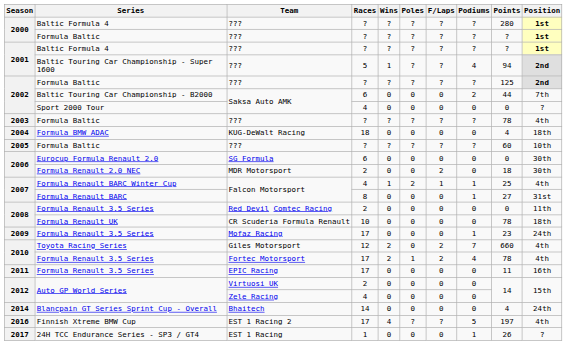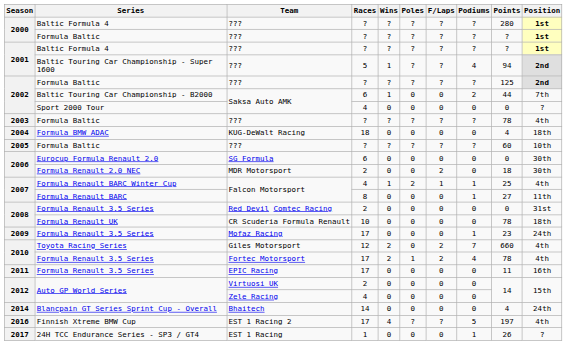Baltic Touring Car Championship - B2000 | Wins: 0 -> 1
Formula Renault BARC | Position: 31st -> 11th
2008 / Formula Renault 3.5 Series | Position: 11th -> 31st
